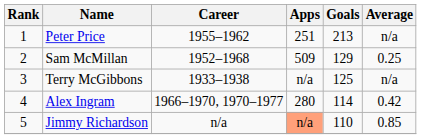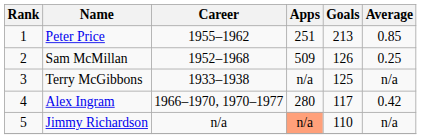Peter Price | Average: n/a -> 0.85
Sam McMillan | Goals: 129 -> 126
Alex Ingram | Goals: 114 -> 117
Jimmy Richardson | Average: 0.85 -> n/a
